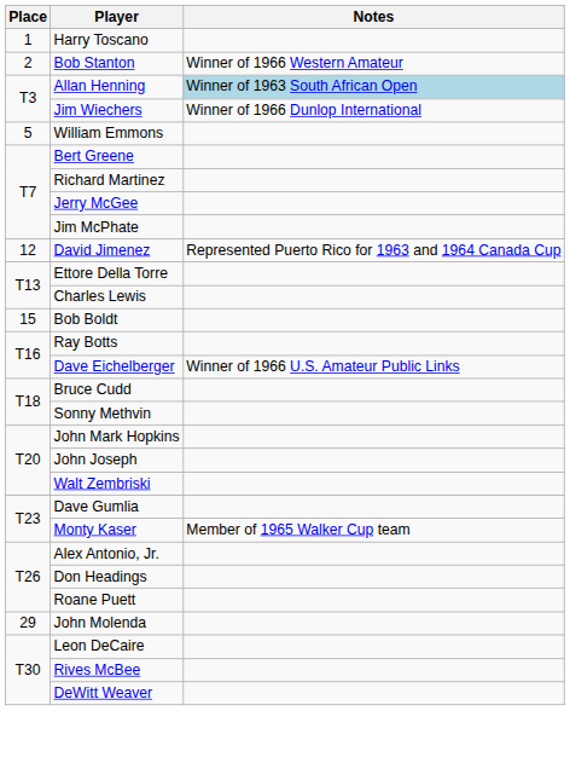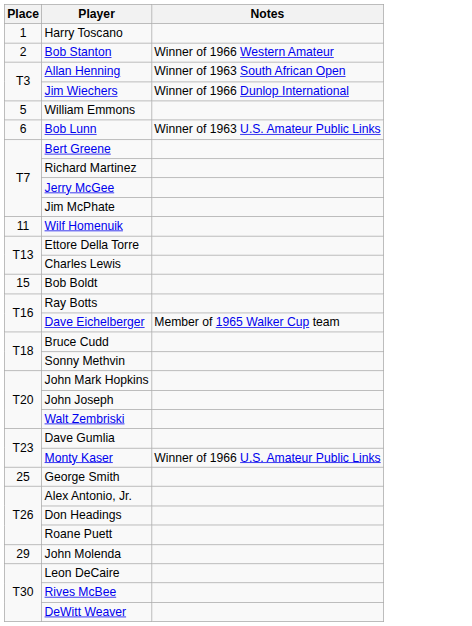Allan Henning | Notes: lightblue background -> no background
+ row: 6 | Bob Lunn | Winner of 1963 U.S. Amateur Public Links
+ row: 11 | Wilf Homenuik
- row: 12 | David Jimenez | Represented Puerto Rico for 1963 and 1964 Canada Cup
Dave Eichelberger | Notes: Winner of 1966 U.S. Amateur Public Links -> Member of 1965 Walker Cup team
Monty Kaser | Notes: Member of 1965 Walker Cup team -> Winner of 1966 U.S. Amateur Public Links
+ row: 25 | George Smith
